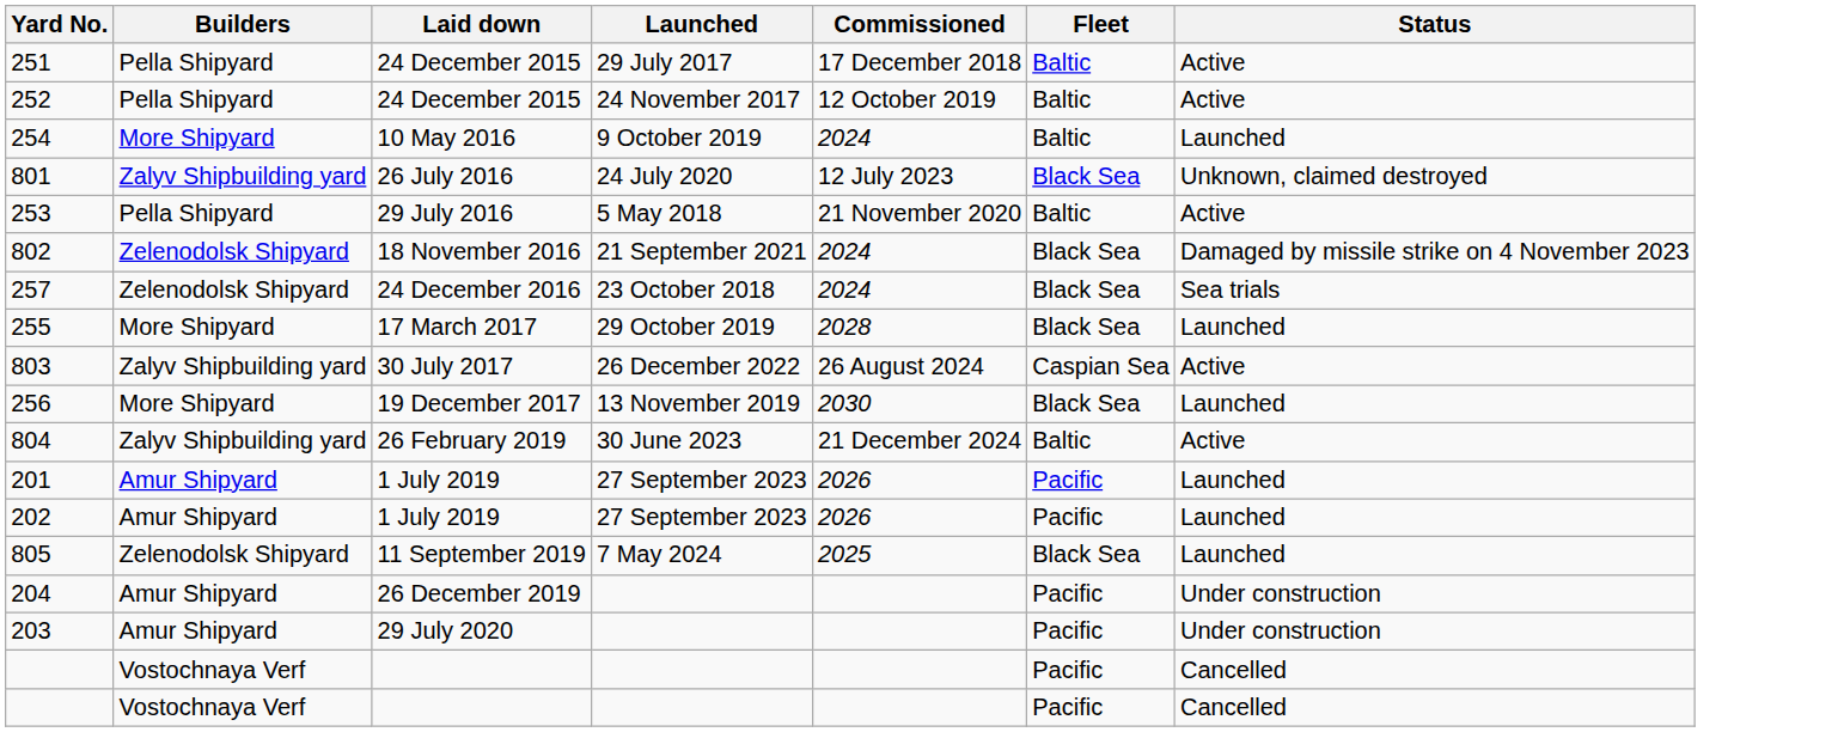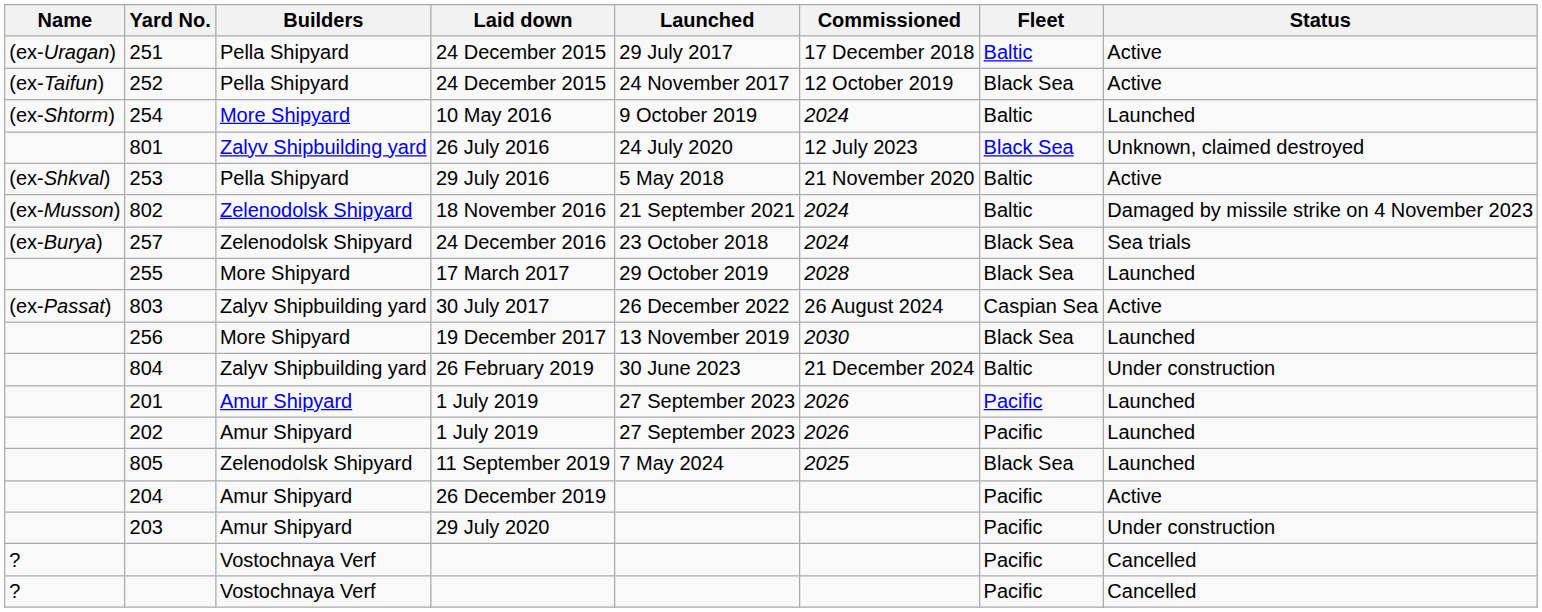+ column: Name | (ex-Uragan) | (ex-Taifun) | (ex-Shtorm) | (ex-Shkval) | (ex-Musson) | (ex-Burya) | (ex-Passat) | ? | ?
252 | Fleet: Baltic -> Black Sea
802 | Fleet: Black Sea -> Baltic
804 | Status: Active -> Under construction
204 | Status: Under construction -> Active
